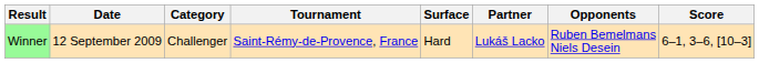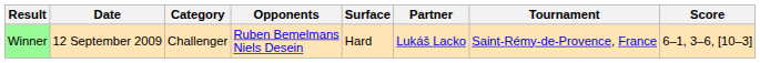columns swapped: Tournament <-> Opponents
